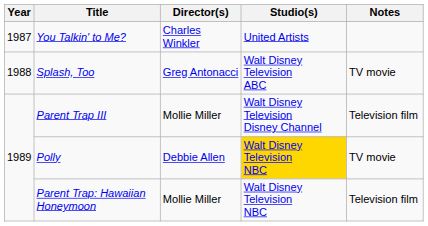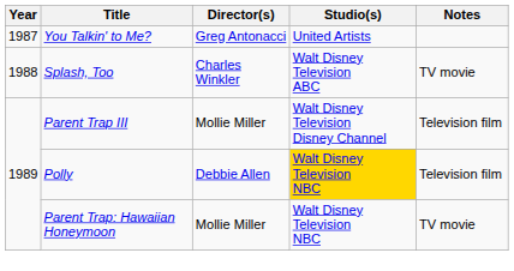You Talkin' to Me? | Director(s): Charles Winkler -> Greg Antonacci
Splash, Too | Director(s): Greg Antonacci -> Charles Winkler
Polly | Notes: TV movie -> Television film
Parent Trap: Hawaiian Honeymoon | Notes: Television film -> TV movie
